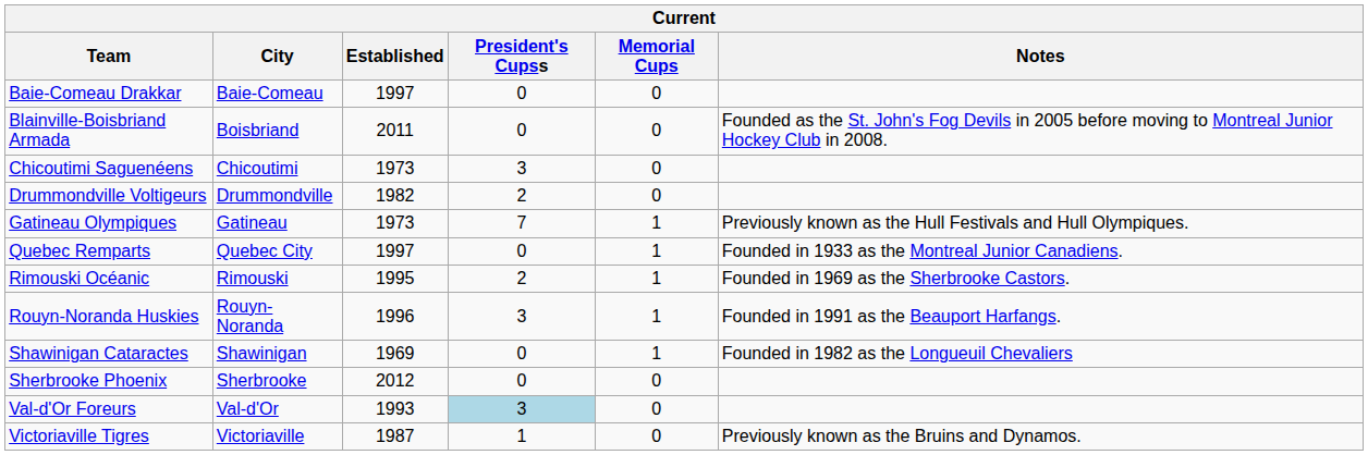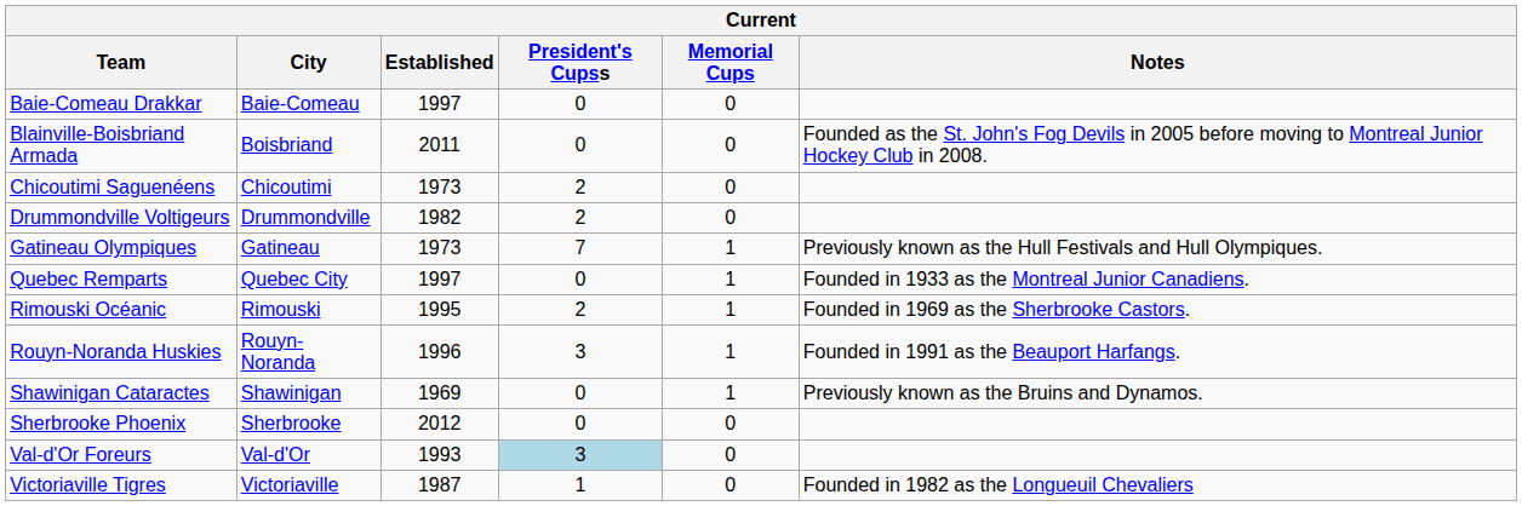Chicoutimi Saguenéens | President's Cupss: 3 -> 2
Shawinigan Cataractes | Notes: Founded in 1982 as the Longueuil Chevaliers -> Previously known as the Bruins and Dynamos.
Victoriaville Tigres | Notes: Previously known as the Bruins and Dynamos. -> Founded in 1982 as the Longueuil Chevaliers
